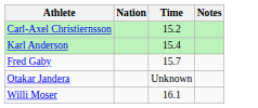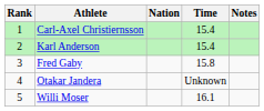+ column: Rank | 1 | 2 | 3 | 4 | 5
Carl-Axel Christiernsson | Time: 15.2 -> 15.4
Fred Gaby | Time: 15.7 -> 15.8
